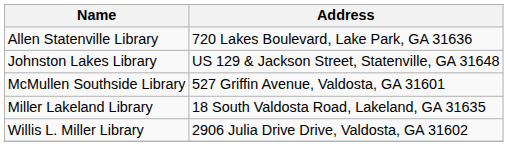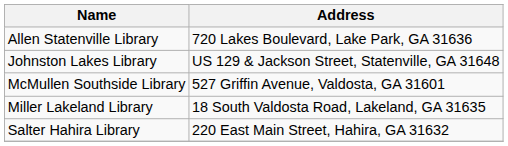+ row: Salter Hahira Library | 220 East Main Street, Hahira, GA 31632
- row: Willis L. Miller Library | 2906 Julia Drive Drive, Valdosta, GA 31602
